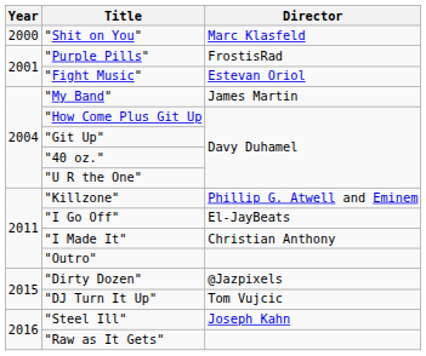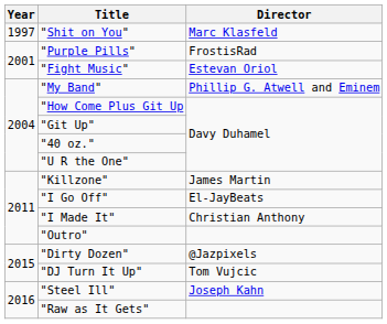"Shit on You" | Year: 2000 -> 1997
"My Band" | Director: James Martin -> Phillip G. Atwell and Eminem
"Killzone" | Director: Phillip G. Atwell and Eminem -> James Martin
